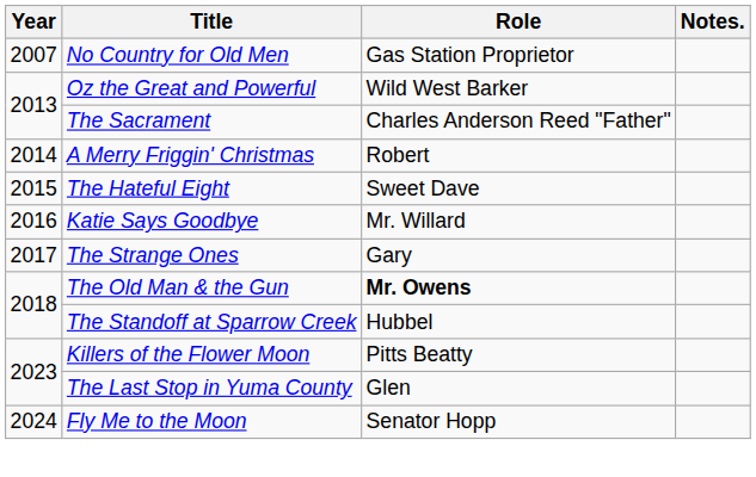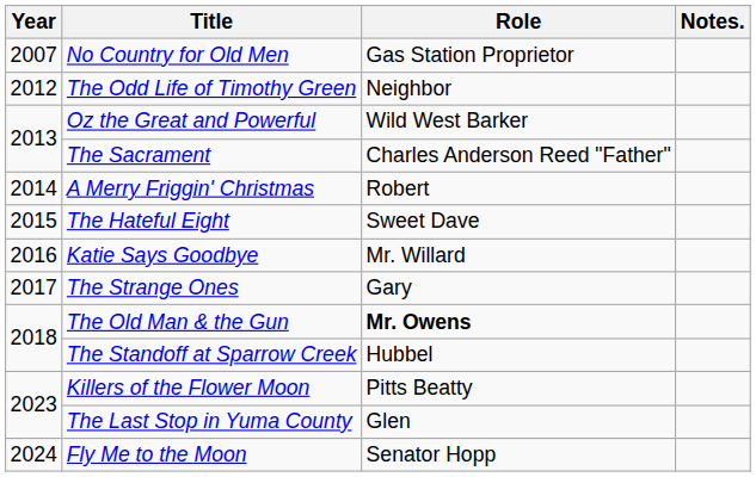+ row: 2012 | The Odd Life of Timothy Green | Neighbor
